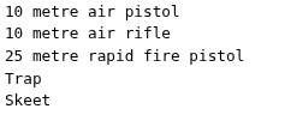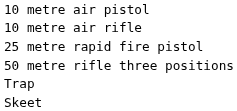+ row: 50 metre rifle three positions
